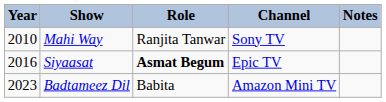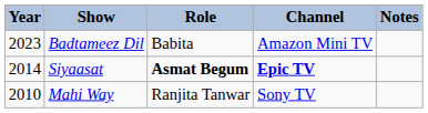rows swapped: Mahi Way <-> Badtameez Dil
Siyaasat | Year: 2016 -> 2014
Siyaasat | Channel: normal -> bold
